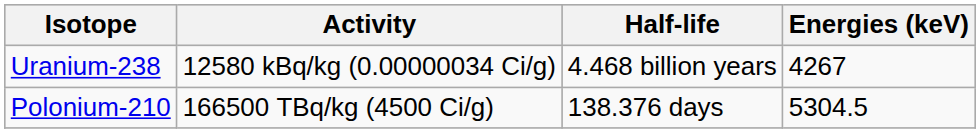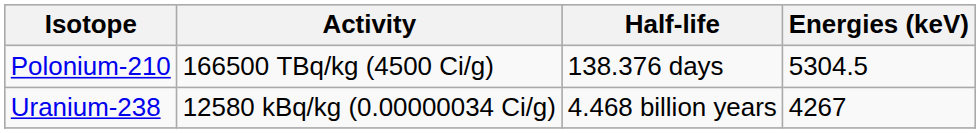rows swapped: Polonium-210 <-> Uranium-238
